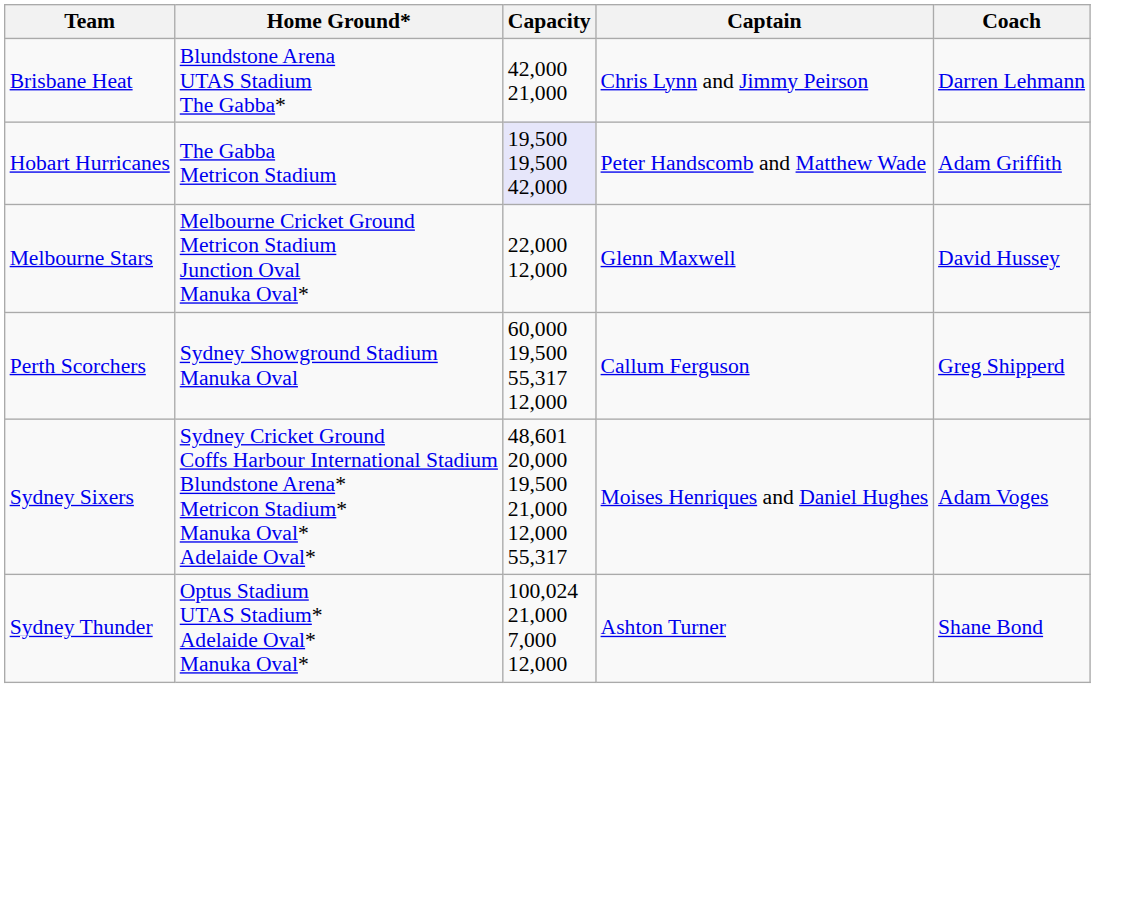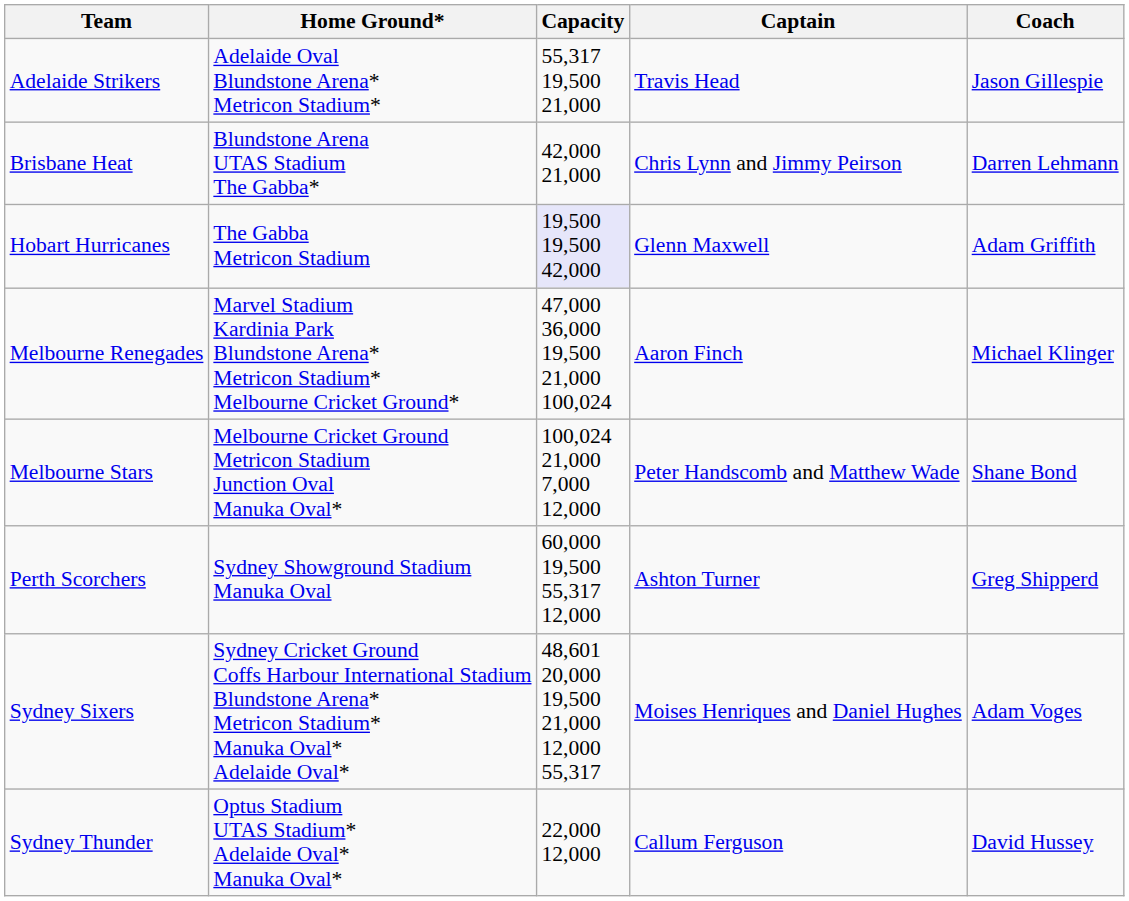+ row: Adelaide Strikers | Adelaide Oval Blundstone Arena* Metricon Stadium* | 55,317 19,500 21,000 | Travis Head | Jason Gillespie
Hobart Hurricanes | Captain: Peter Handscomb and Matthew Wade -> Glenn Maxwell
+ row: Melbourne Renegades | Marvel Stadium Kardinia Park Blundstone Arena* Metricon Stadium* Melbourne Cricket Ground* | 47,000 36,000 19,500 21,000 100,024 | Aaron Finch | Michael Klinger
Melbourne Stars | Capacity: 22,000 12,000 -> 100,024 21,000 7,000 12,000
Melbourne Stars | Captain: Glenn Maxwell -> Peter Handscomb and Matthew Wade
Melbourne Stars | Coach: David Hussey -> Shane Bond
Perth Scorchers | Captain: Callum Ferguson -> Ashton Turner
Sydney Thunder | Capacity: 100,024 21,000 7,000 12,000 -> 22,000 12,000
Sydney Thunder | Captain: Ashton Turner -> Callum Ferguson
Sydney Thunder | Coach: Shane Bond -> David Hussey
